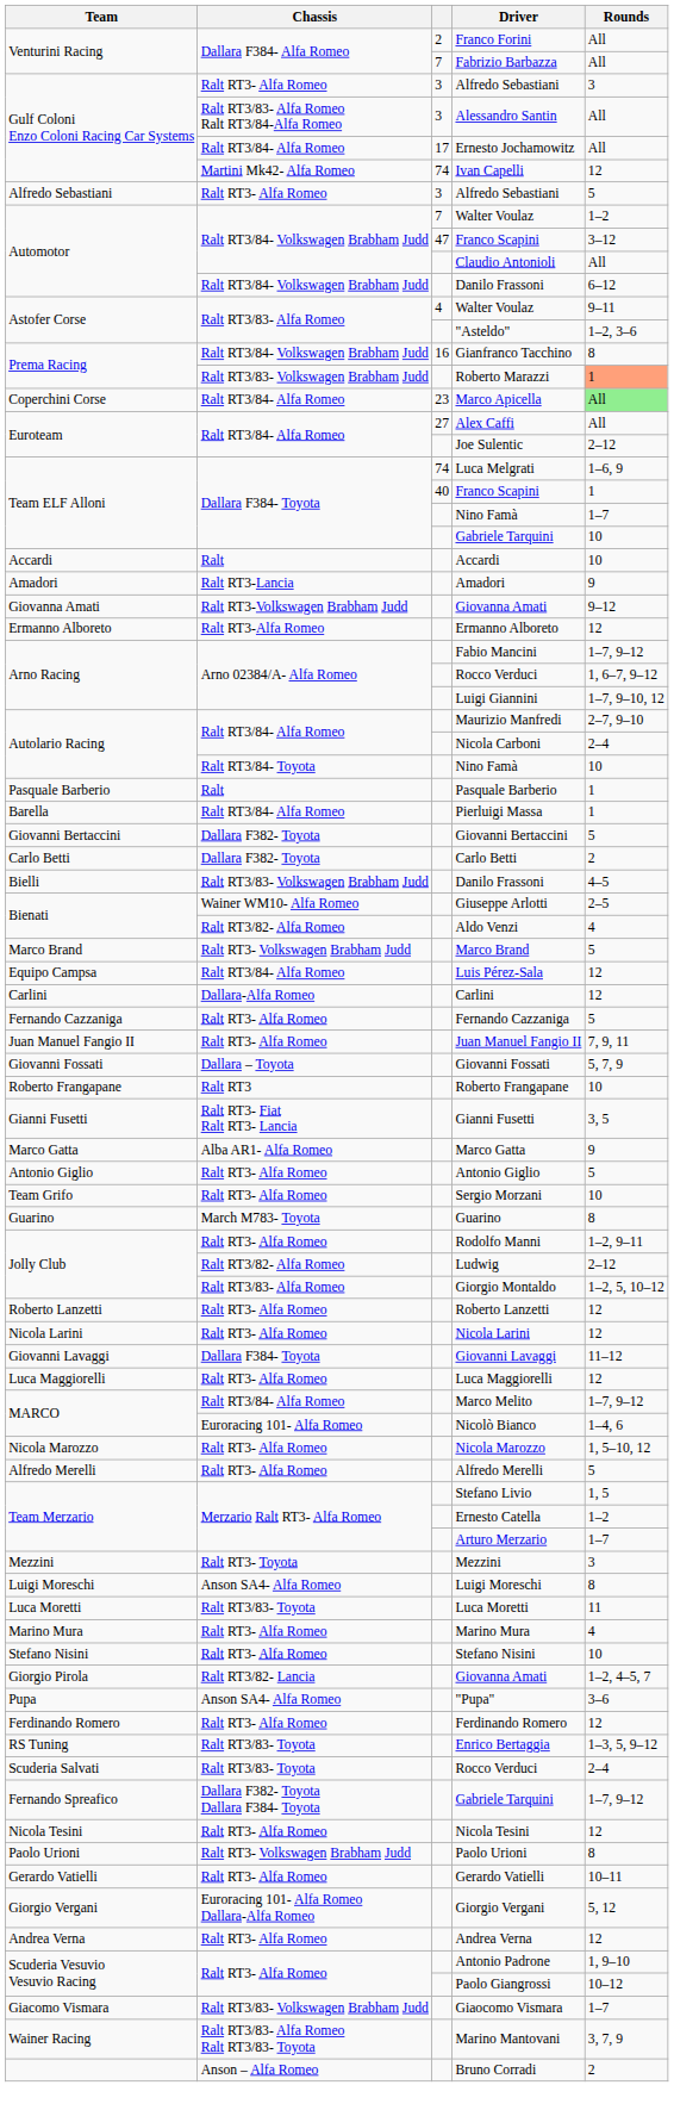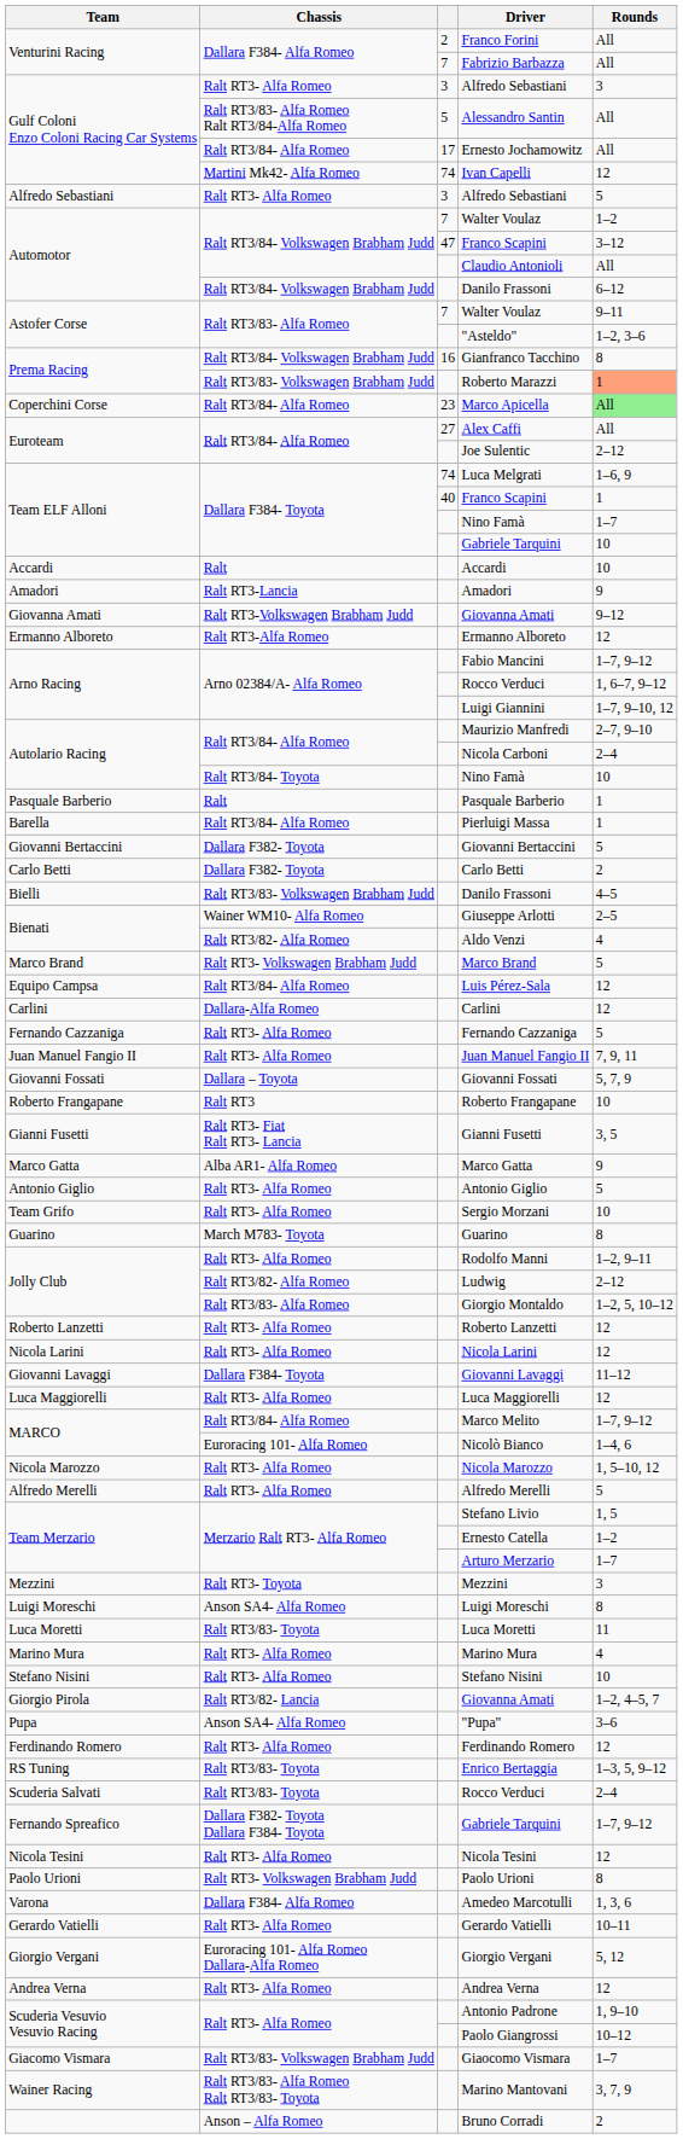Alessandro Santin | column 3: 3 -> 5
Astofer Corse / Walter Voulaz | column 3: 4 -> 7
+ row: Varona | Dallara F384- Alfa Romeo | Amedeo Marcotulli | 1, 3, 6
